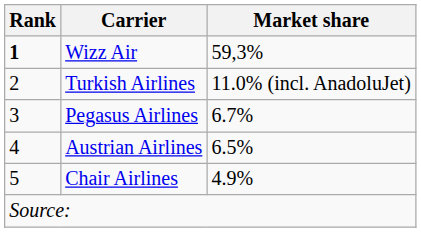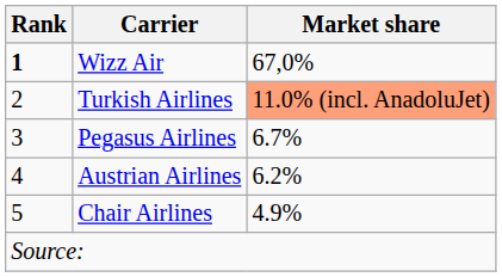Wizz Air | Market share: 59,3% -> 67,0%
Turkish Airlines | Market share: no background -> lightsalmon background
Austrian Airlines | Market share: 6.5% -> 6.2%
